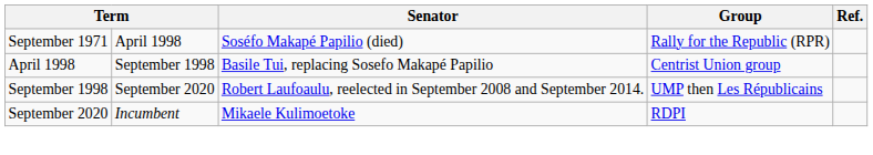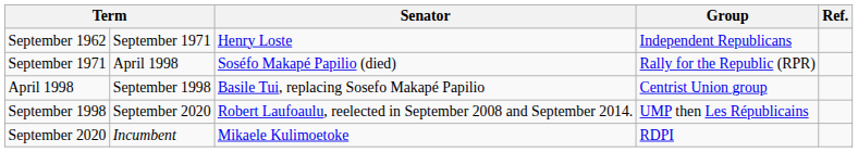+ row: September 1962 | September 1971 | Henry Loste | Independent Republicans
